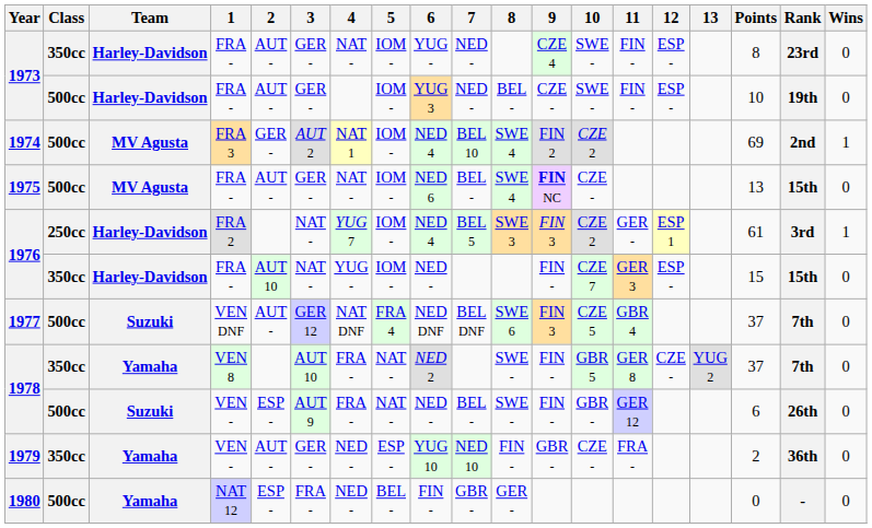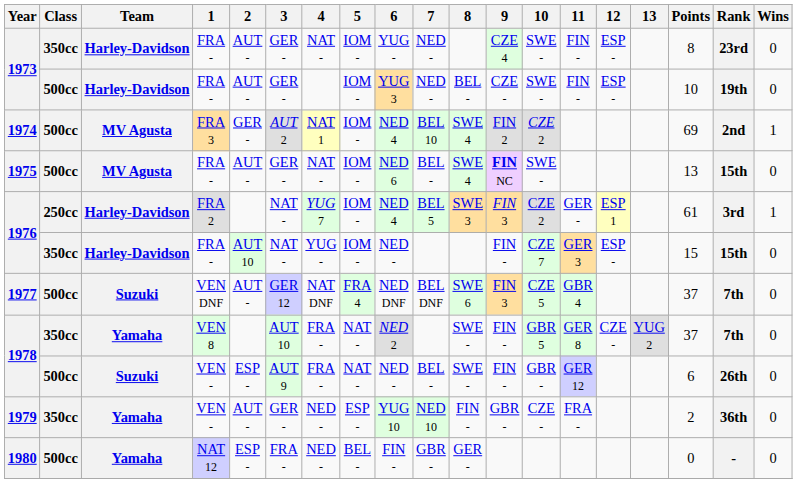1975 | 10: CZE - -> SWE -
